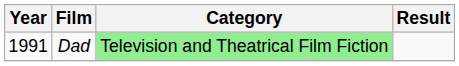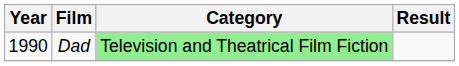Dad | Year: 1991 -> 1990
